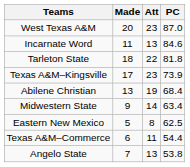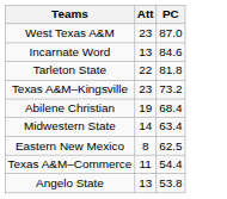- column: Made | 20 | 11 | 18 | 17 | 13 | 9 | 5 | 6 | 7
Texas A&M–Kingsville | PC: 73.9 -> 73.2
